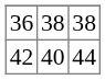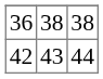42 | column 2: 40 -> 43
